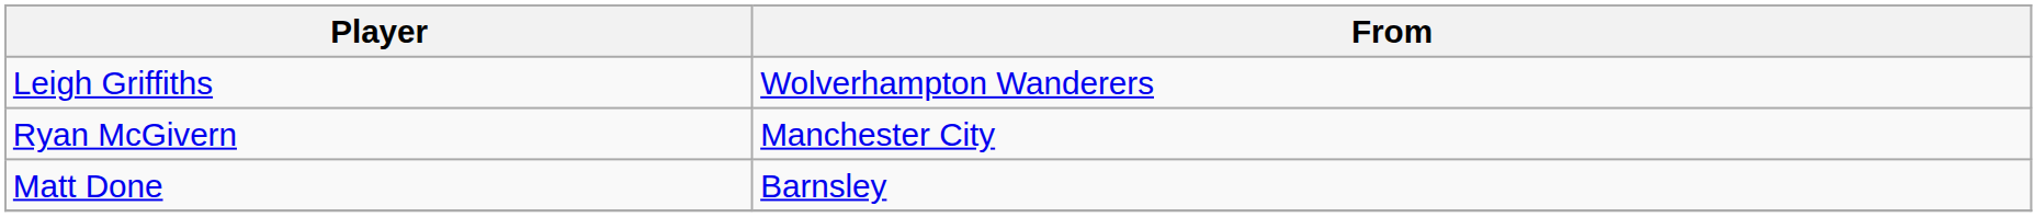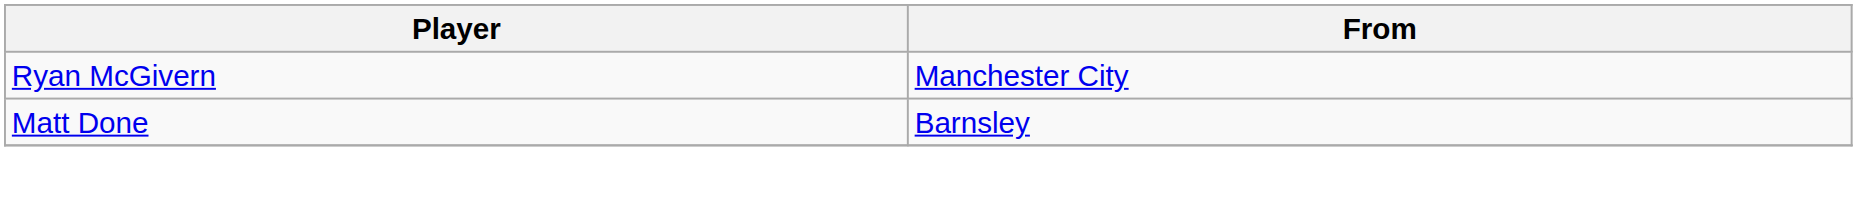- row: Leigh Griffiths | Wolverhampton Wanderers
